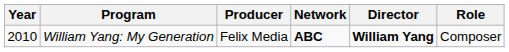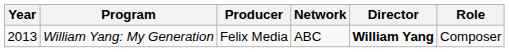William Yang: My Generation | Year: 2010 -> 2013
William Yang: My Generation | Network: bold -> normal
